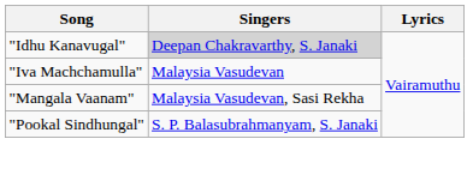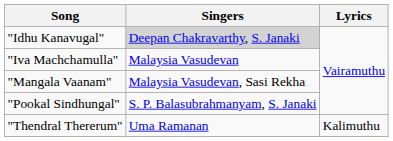+ row: "Thendral Thererum" | Uma Ramanan | Kalimuthu
